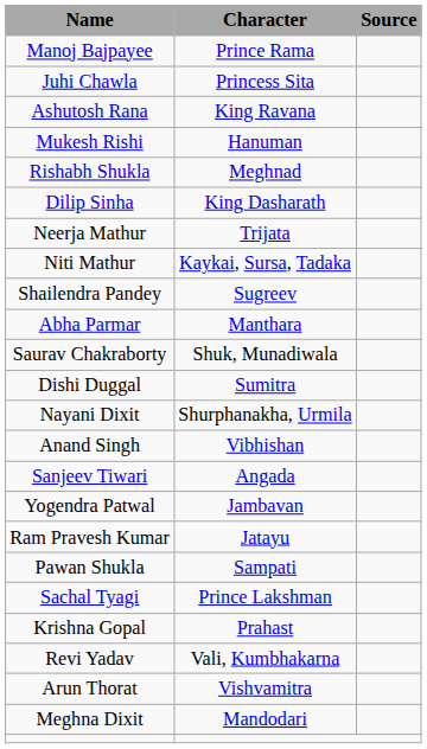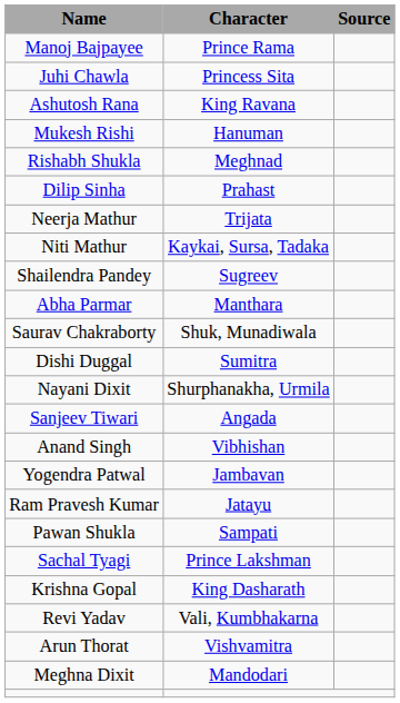Dilip Sinha | Character: King Dasharath -> Prahast
rows swapped: Anand Singh <-> Sanjeev Tiwari
Krishna Gopal | Character: Prahast -> King Dasharath
